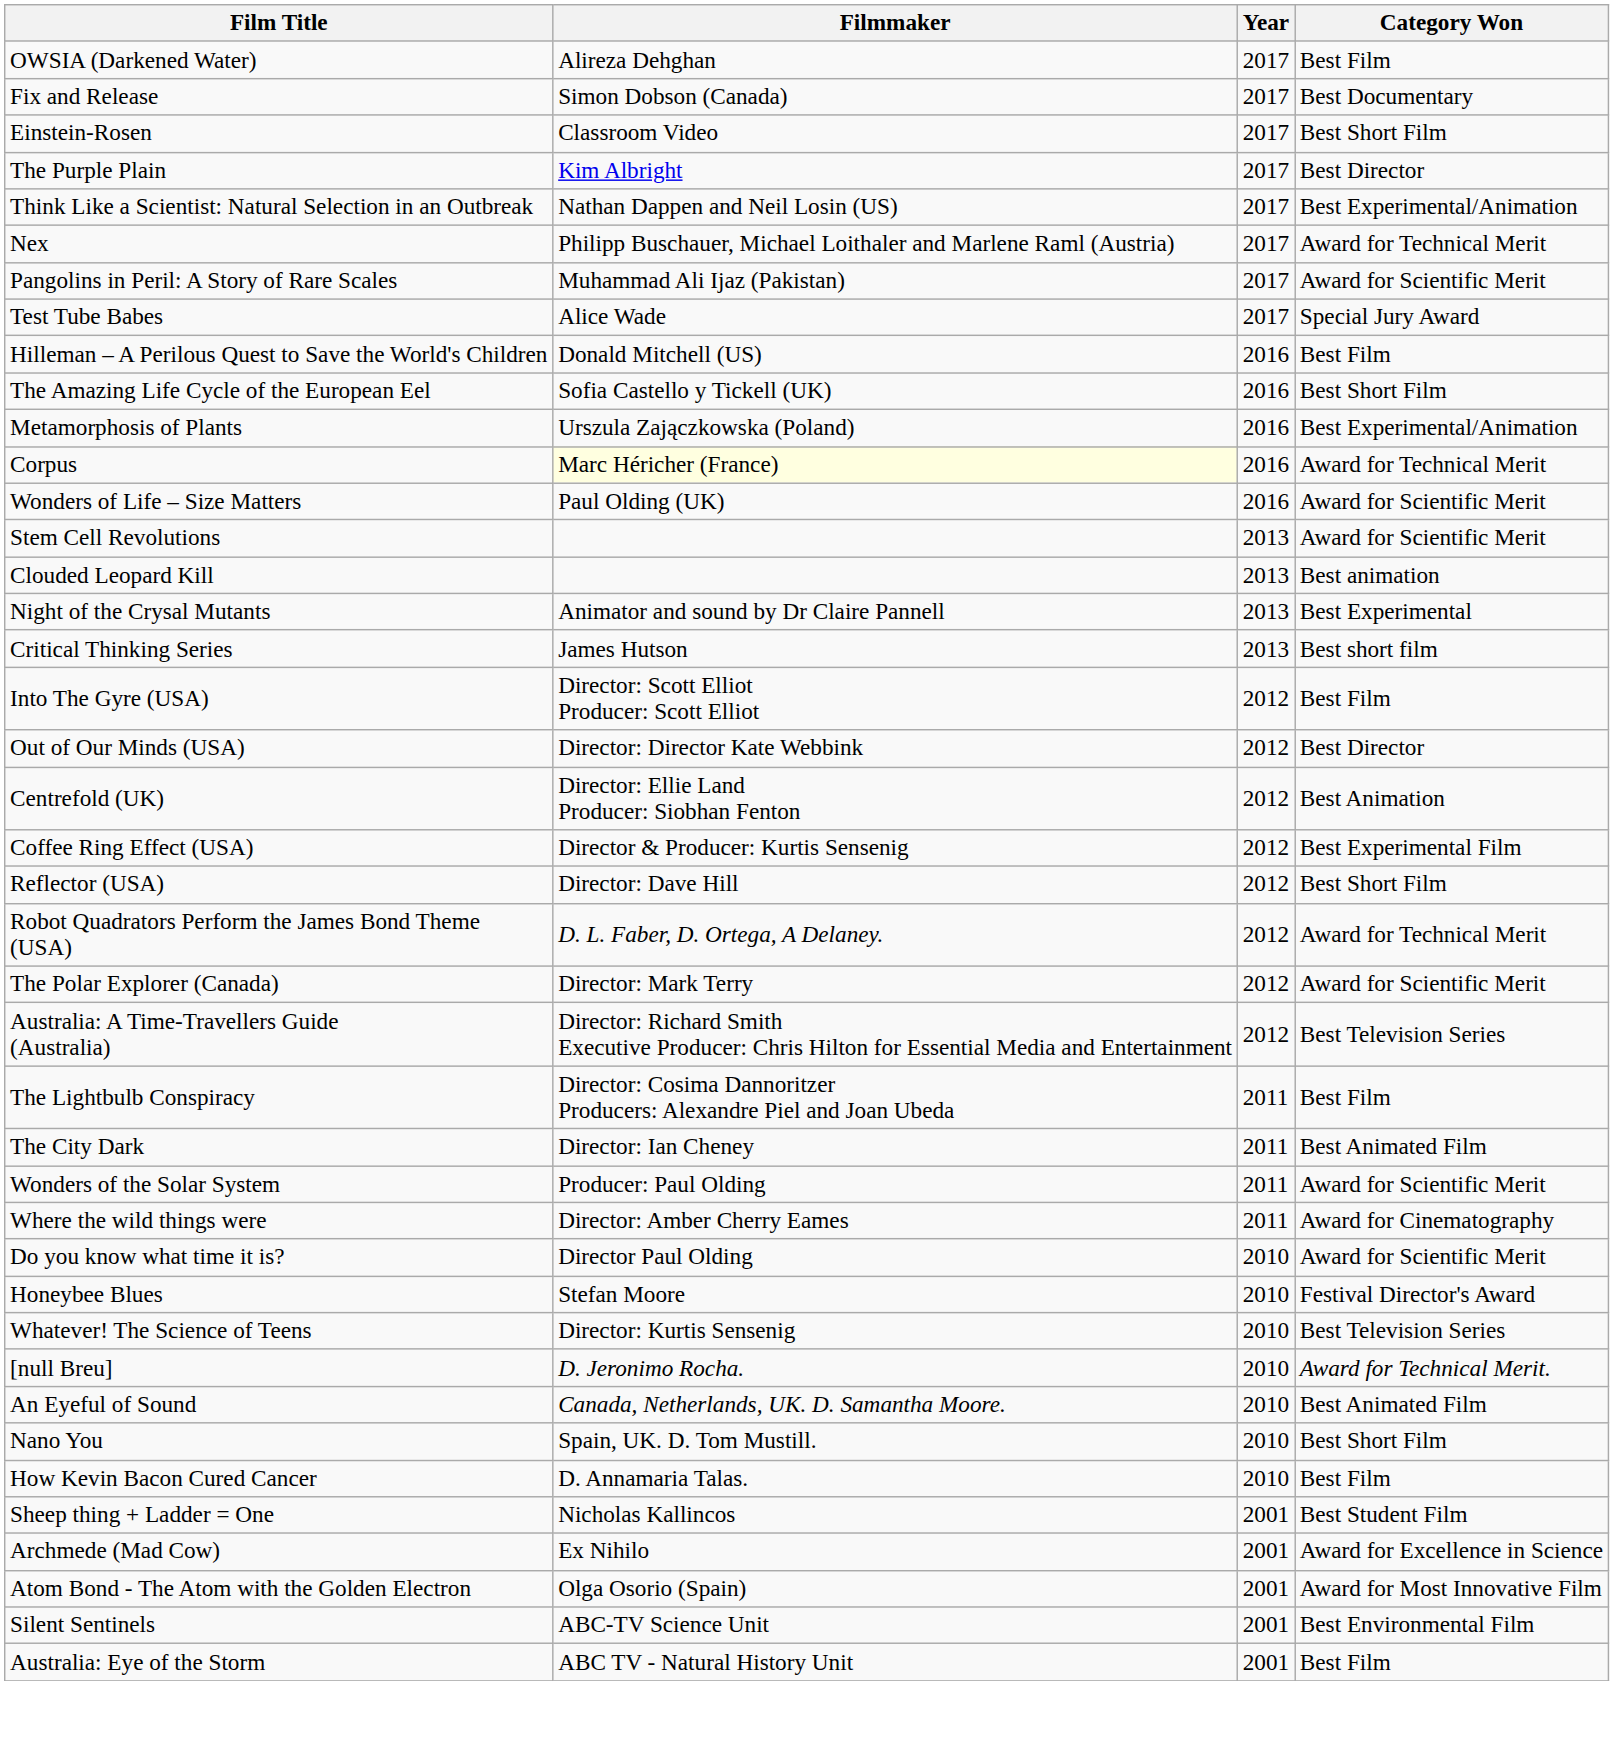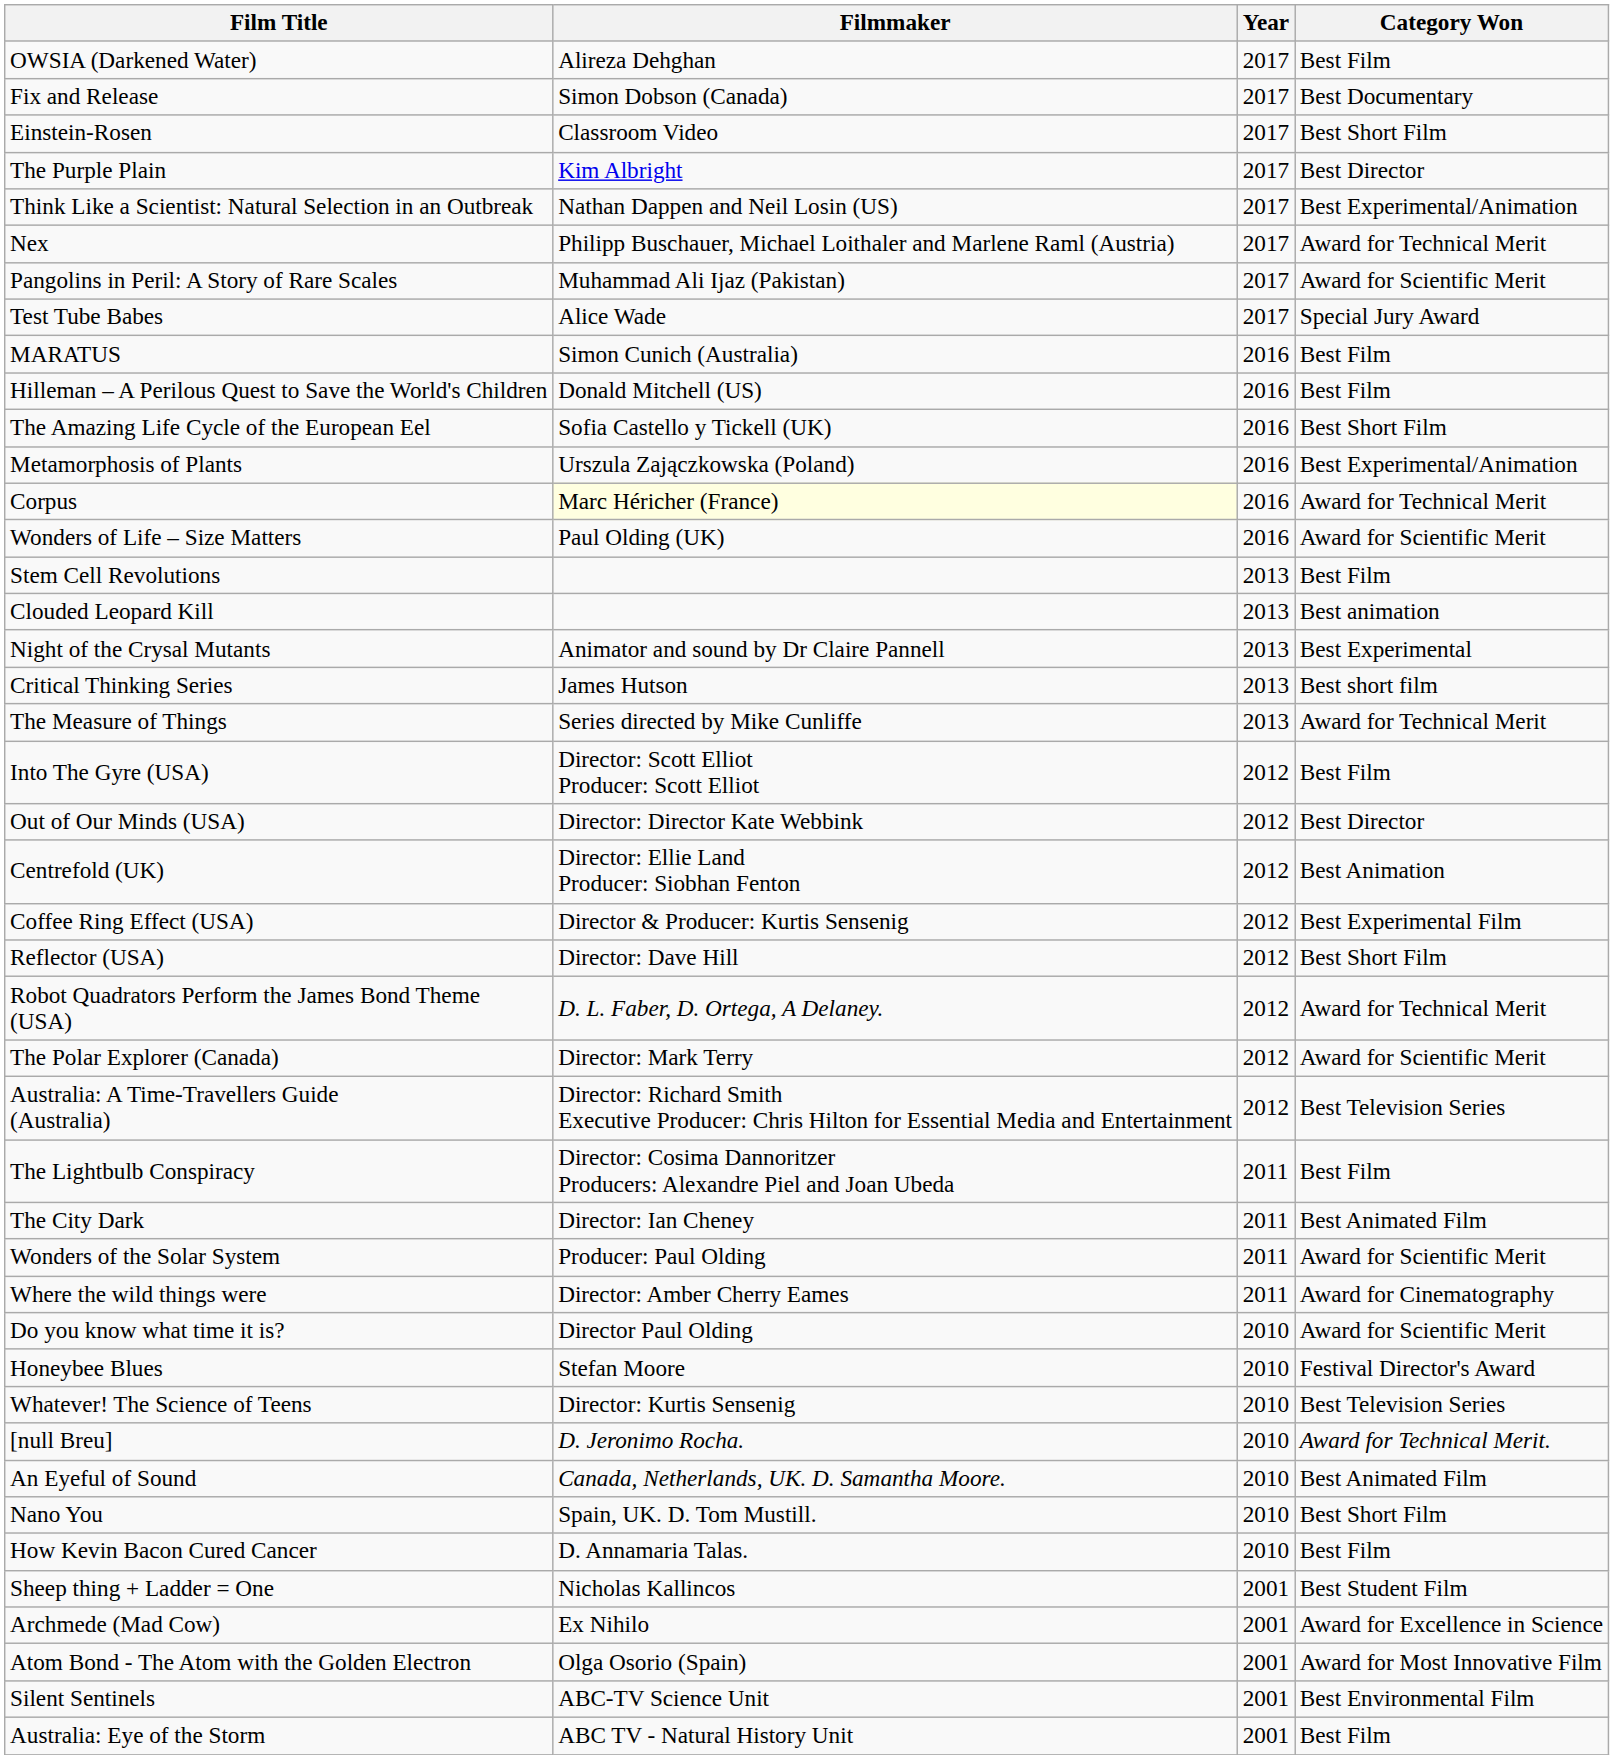+ row: MARATUS | Simon Cunich (Australia) | 2016 | Best Film
Stem Cell Revolutions | Category Won: Award for Scientific Merit -> Best Film
+ row: The Measure of Things | Series directed by Mike Cunliffe | 2013 | Award for Technical Merit
